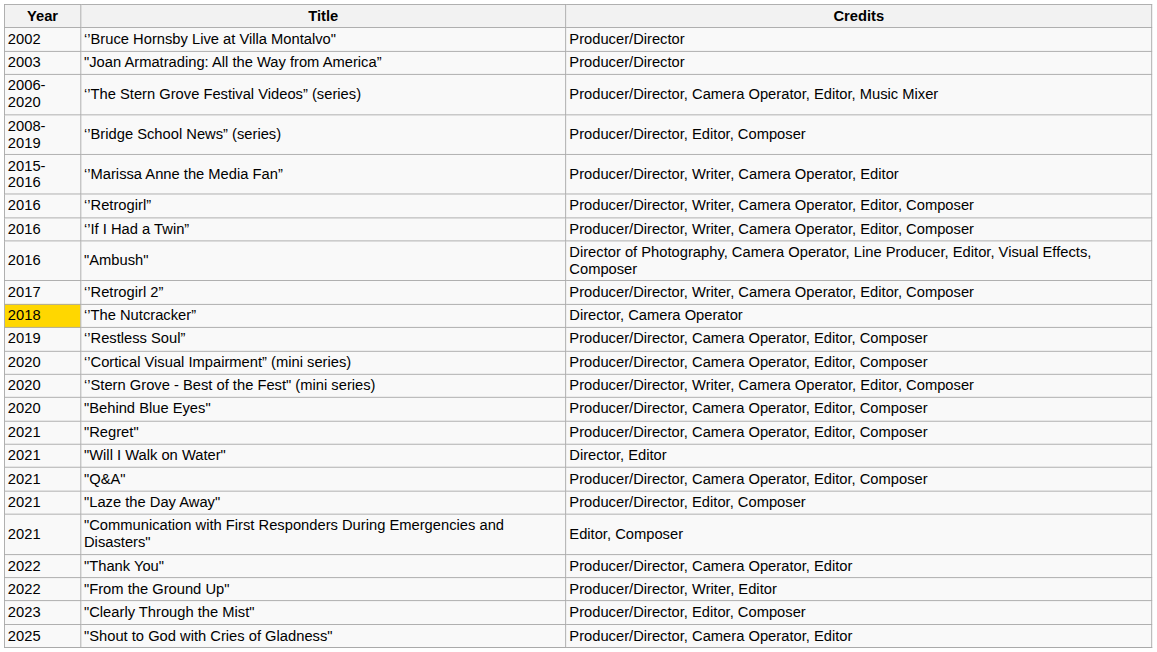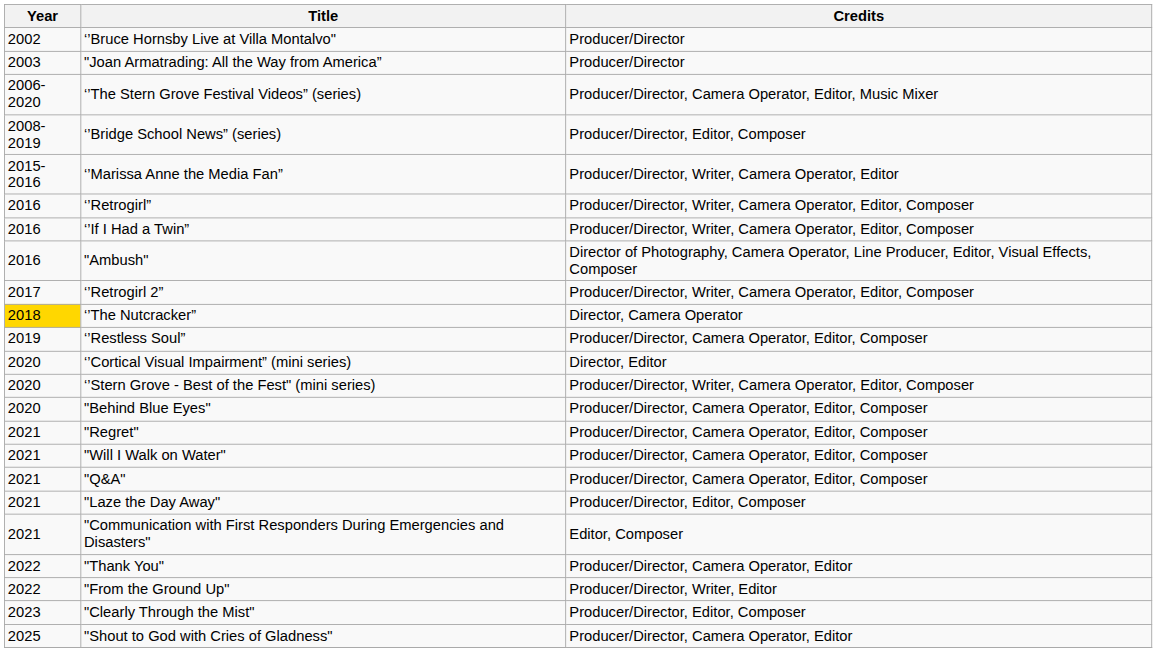‘’Cortical Visual Impairment” (mini series) | Credits: Producer/Director, Camera Operator, Editor, Composer -> Director, Editor
"Will I Walk on Water" | Credits: Director, Editor -> Producer/Director, Camera Operator, Editor, Composer
